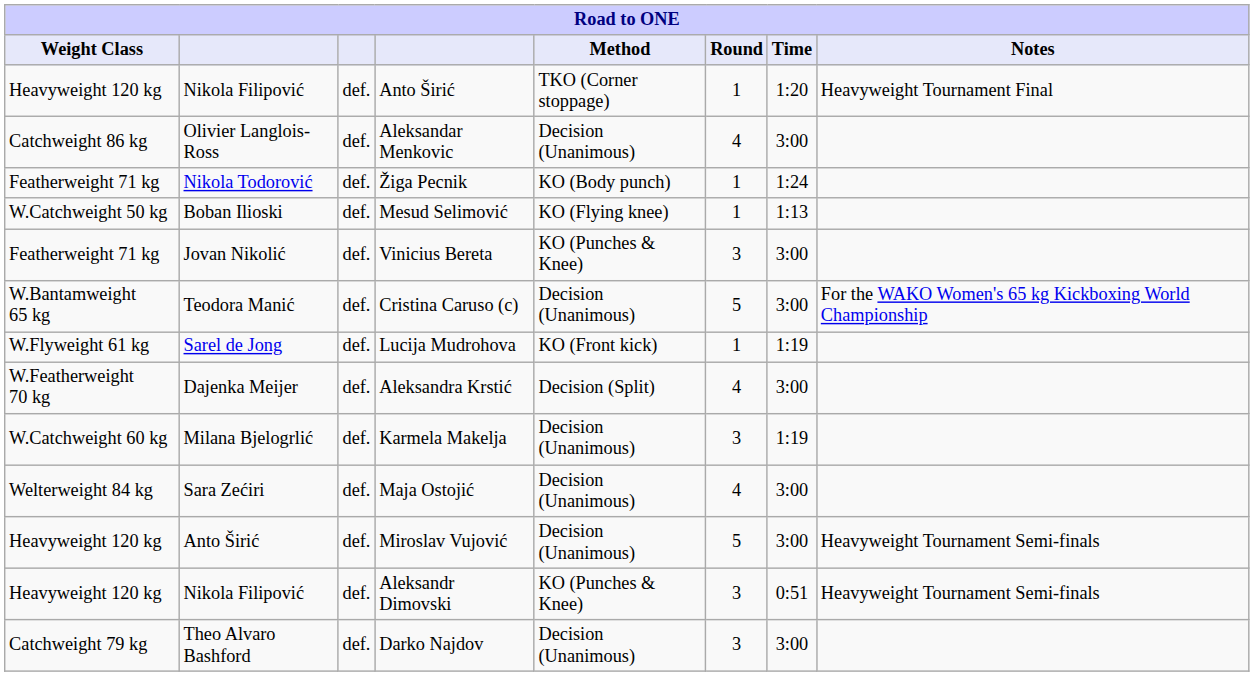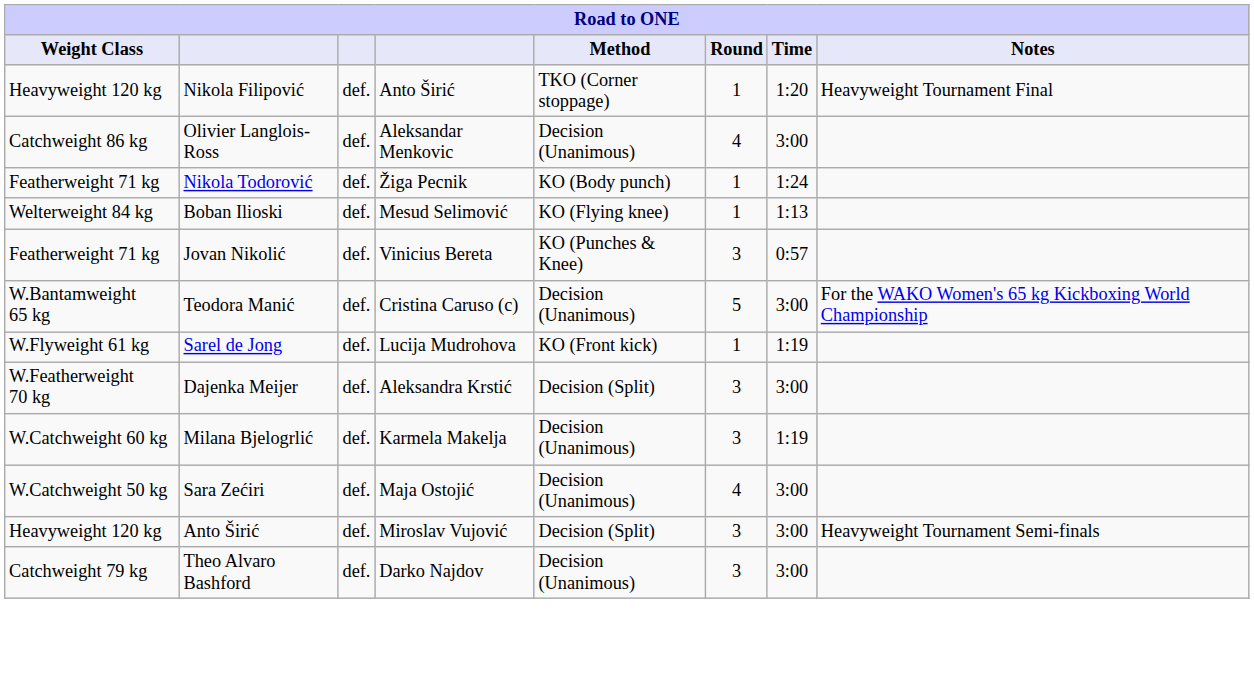Mesud Selimović | Weight Class: W.Catchweight 50 kg -> Welterweight 84 kg
Vinicius Bereta | Time: 3:00 -> 0:57
Aleksandra Krstić | Round: 4 -> 3
Maja Ostojić | Weight Class: Welterweight 84 kg -> W.Catchweight 50 kg
Miroslav Vujović | Method: Decision (Unanimous) -> Decision (Split)
Miroslav Vujović | Round: 5 -> 3
- row: Heavyweight 120 kg | Nikola Filipović | def. | Aleksandr Dimovski | KO (Punches & Knee) | 3 | 0:51 | Heavyweight Tournament Semi-finals
